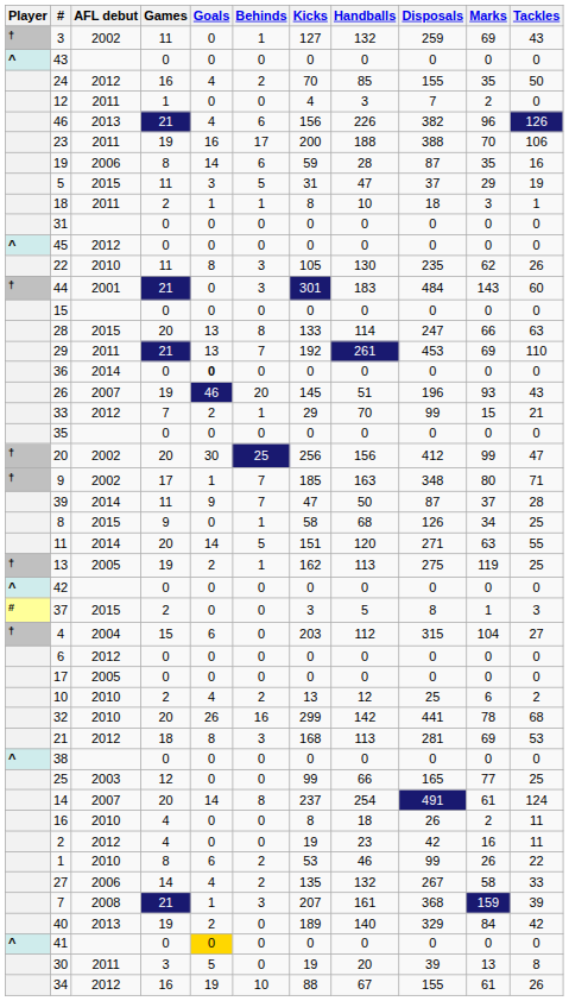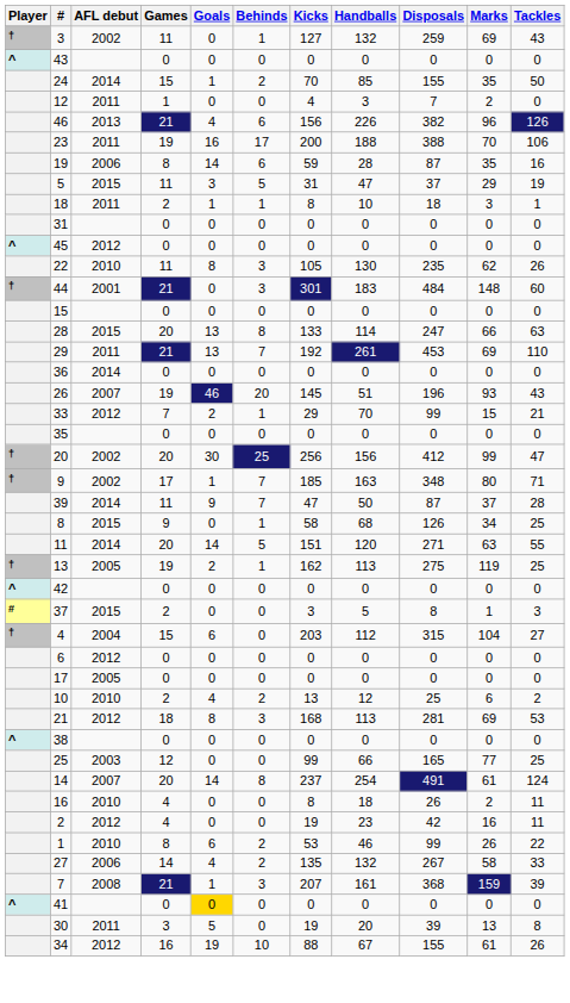24 | AFL debut: 2012 -> 2014
24 | Games: 16 -> 15
24 | Goals: 4 -> 1
44 | Marks: 143 -> 148
36 | Goals: bold -> normal
- row: 32 | 2010 | 20 | 26 | 16 | 299 | 142 | 441 | 78 | 68
- row: 40 | 2013 | 19 | 2 | 0 | 189 | 140 | 329 | 84 | 42
